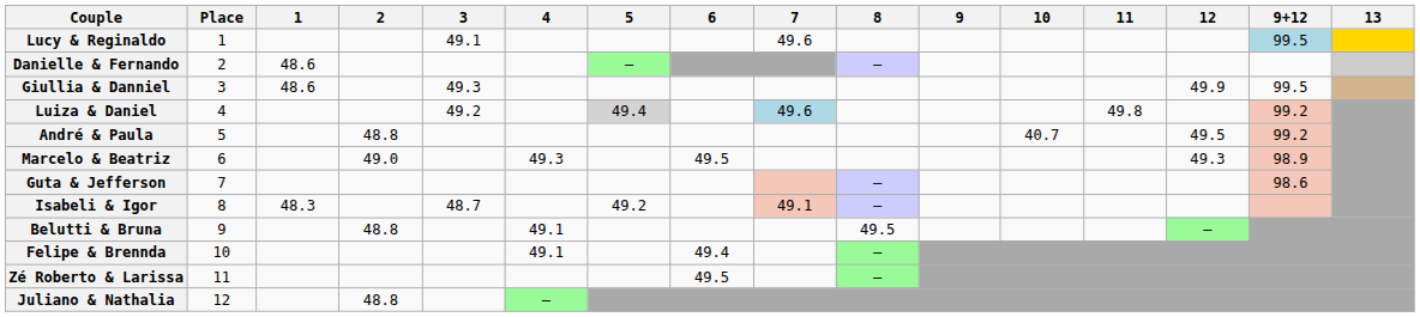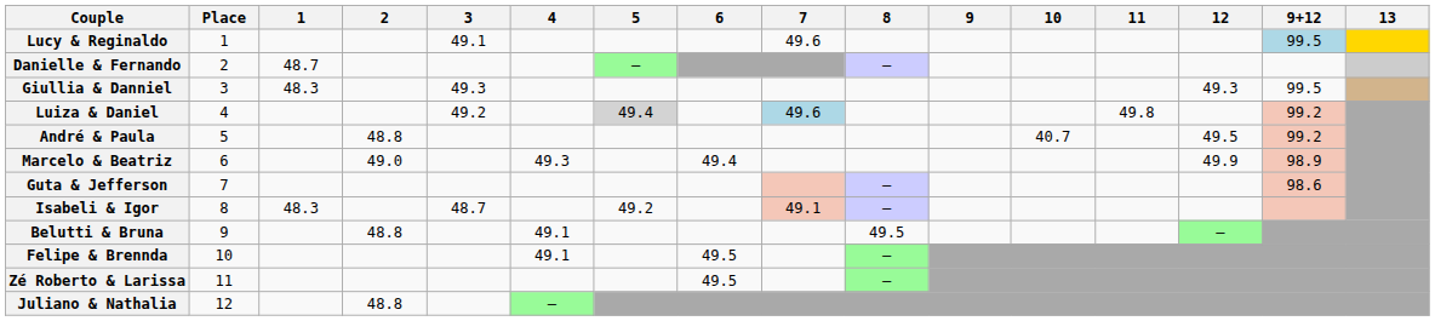Danielle & Fernando | 1: 48.6 -> 48.7
Giullia & Danniel | 1: 48.6 -> 48.3
Giullia & Danniel | 12: 49.9 -> 49.3
Marcelo & Beatriz | 6: 49.5 -> 49.4
Marcelo & Beatriz | 12: 49.3 -> 49.9
Felipe & Brennda | 6: 49.4 -> 49.5
